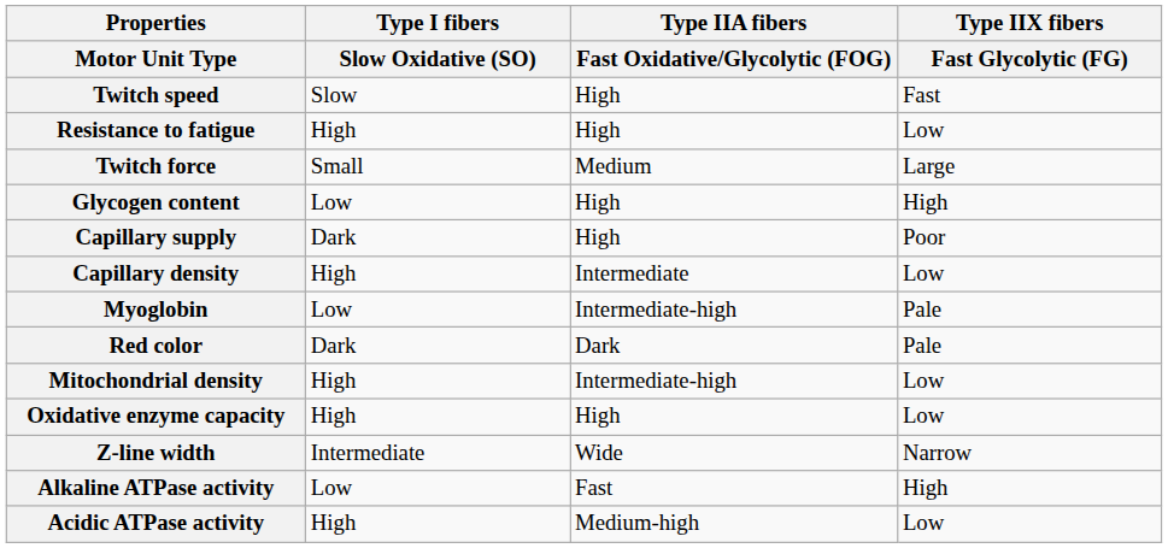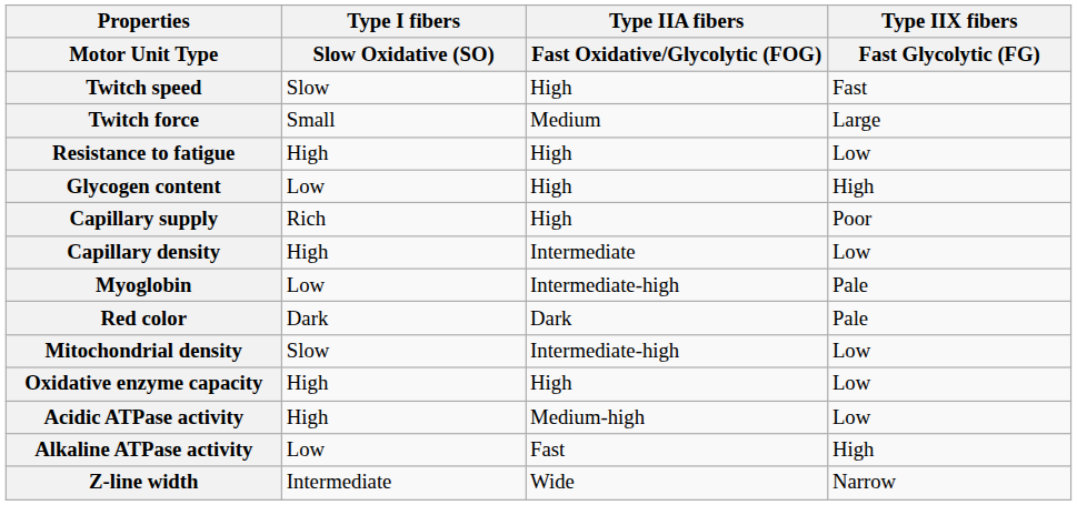rows swapped: Twitch force <-> Resistance to fatigue
Capillary supply | Type I fibers / Slow Oxidative (SO): Dark -> Rich
Mitochondrial density | Type I fibers / Slow Oxidative (SO): High -> Slow
rows swapped: Z-line width <-> Acidic ATPase activity
